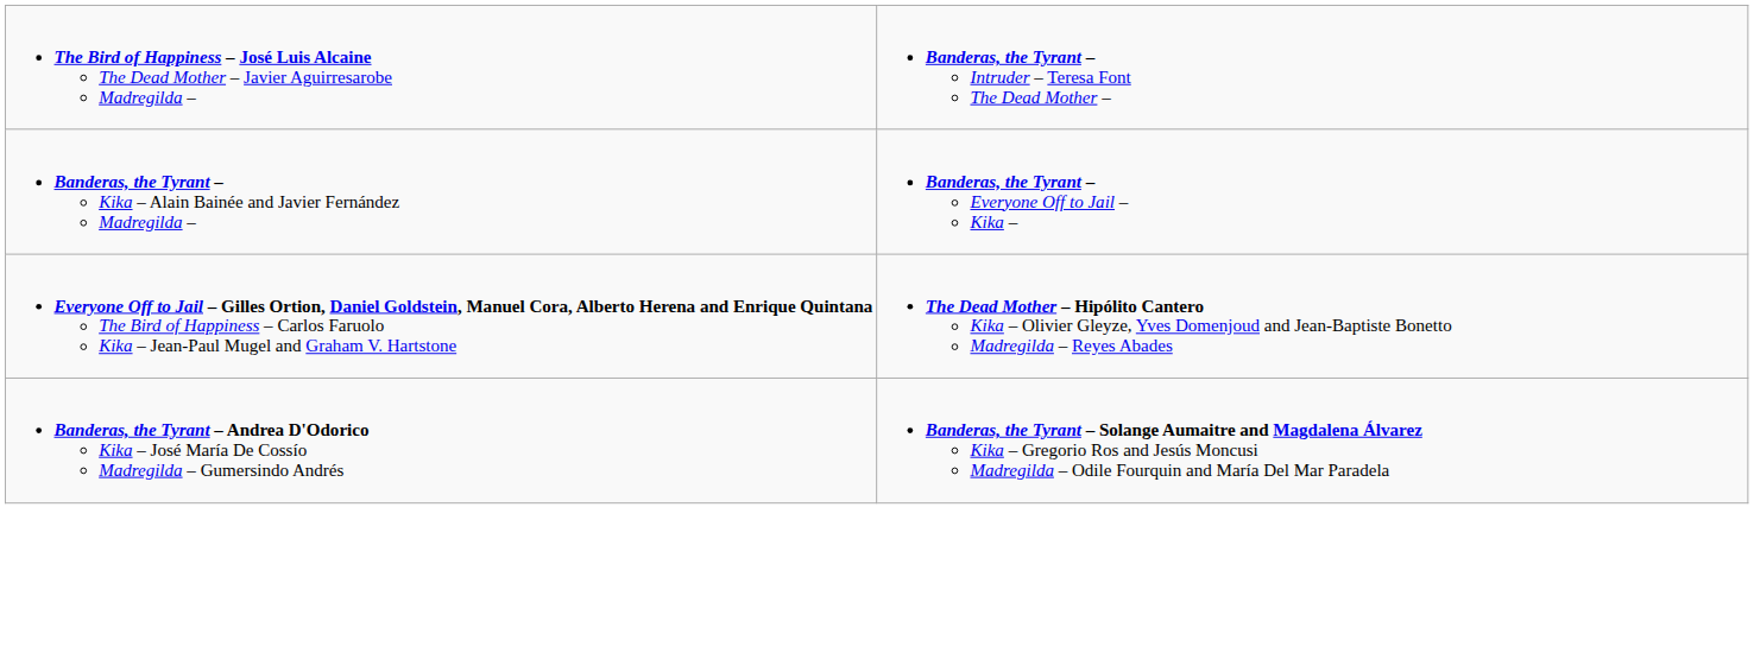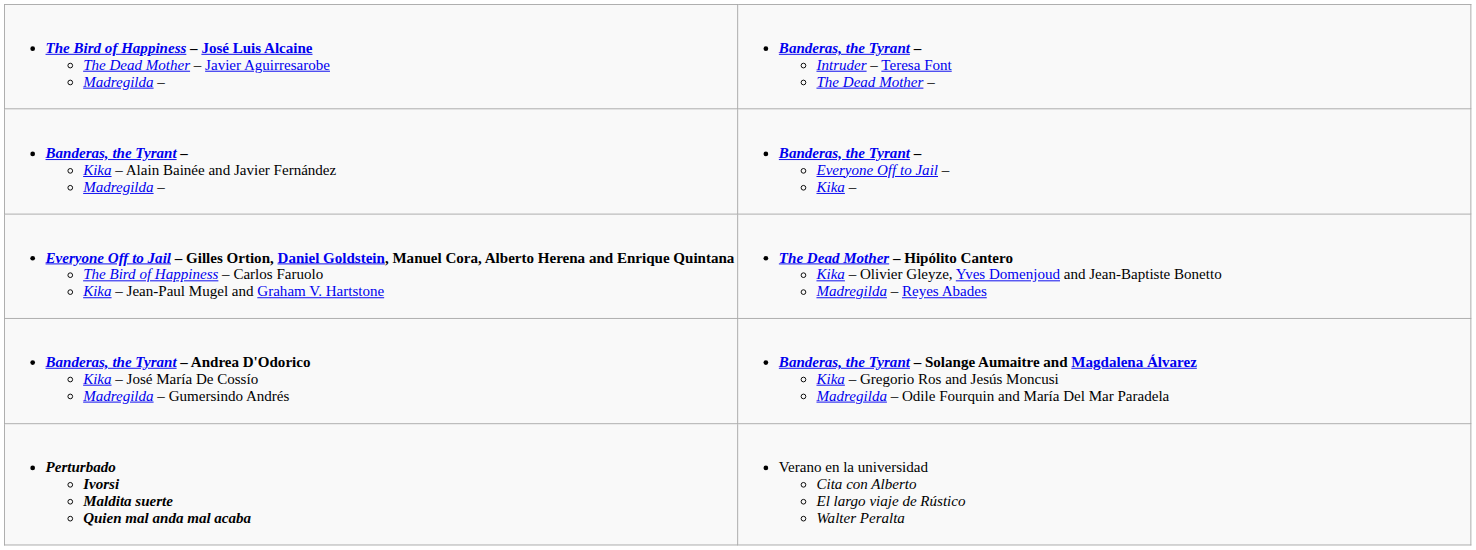+ row: Perturbado Ivorsi Maldita suerte Quien mal anda mal acaba | Verano en la universidad Cita con Alberto El largo viaje de Rústico Walter Peralta
